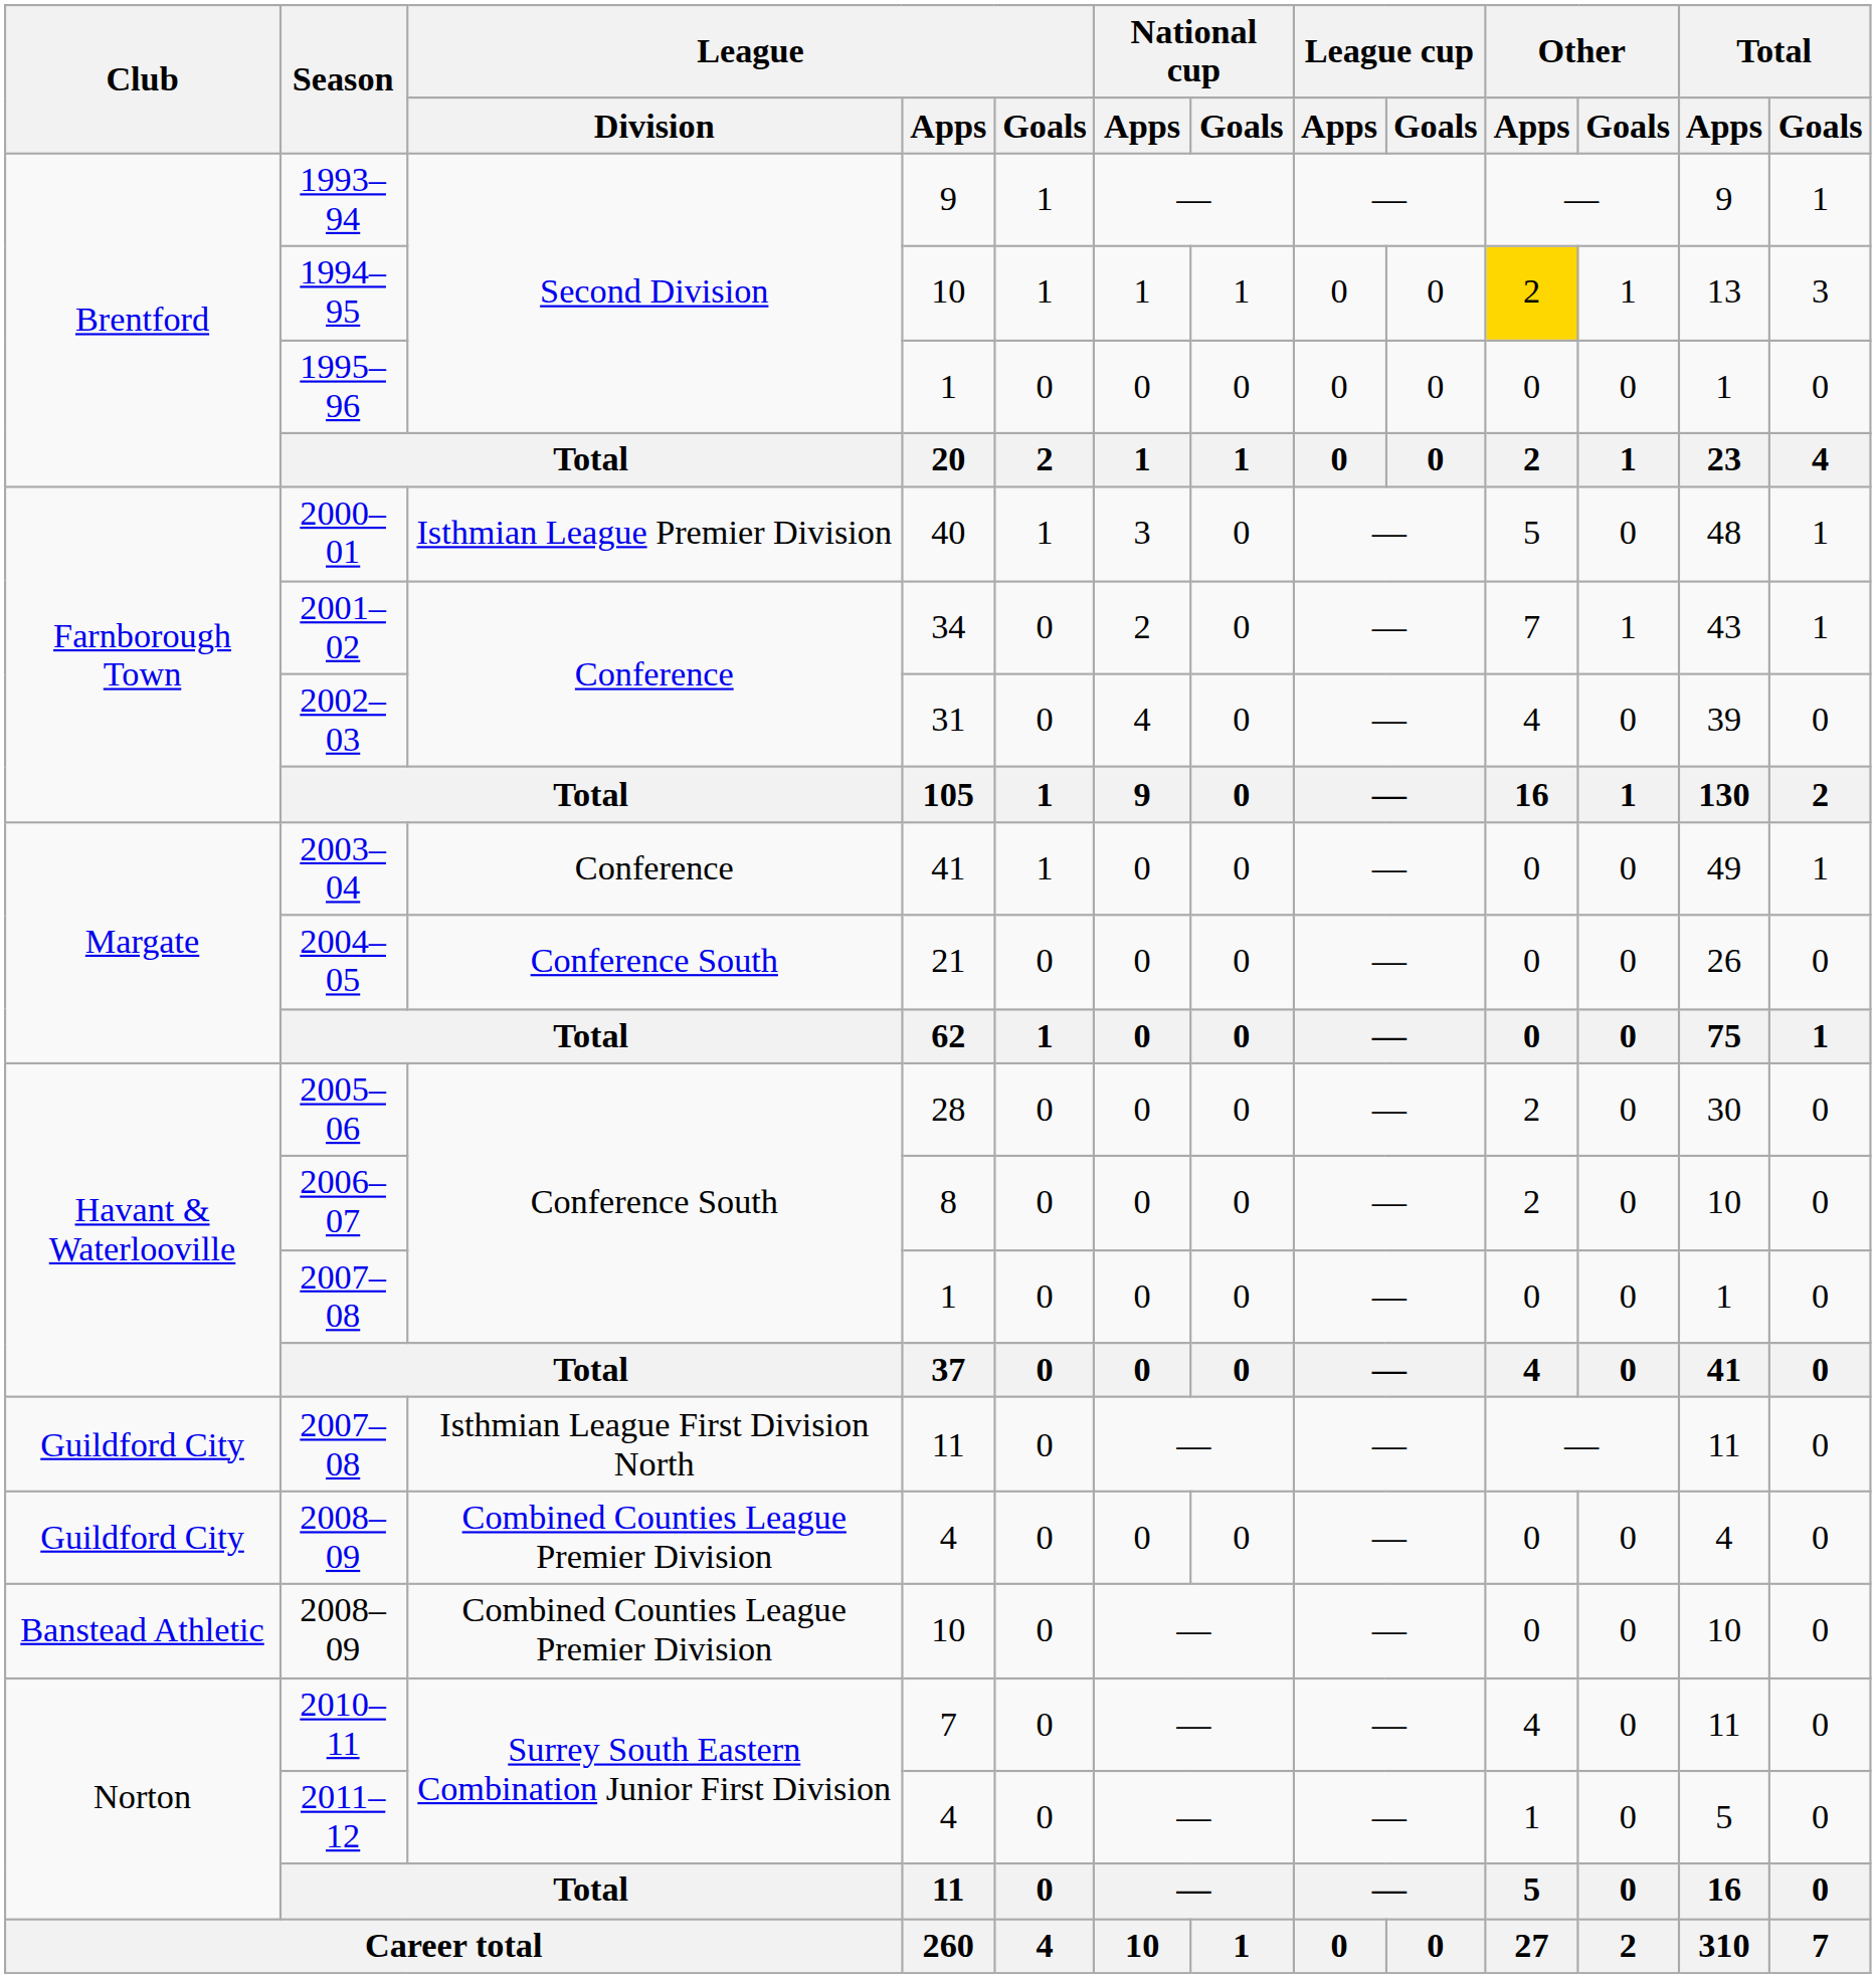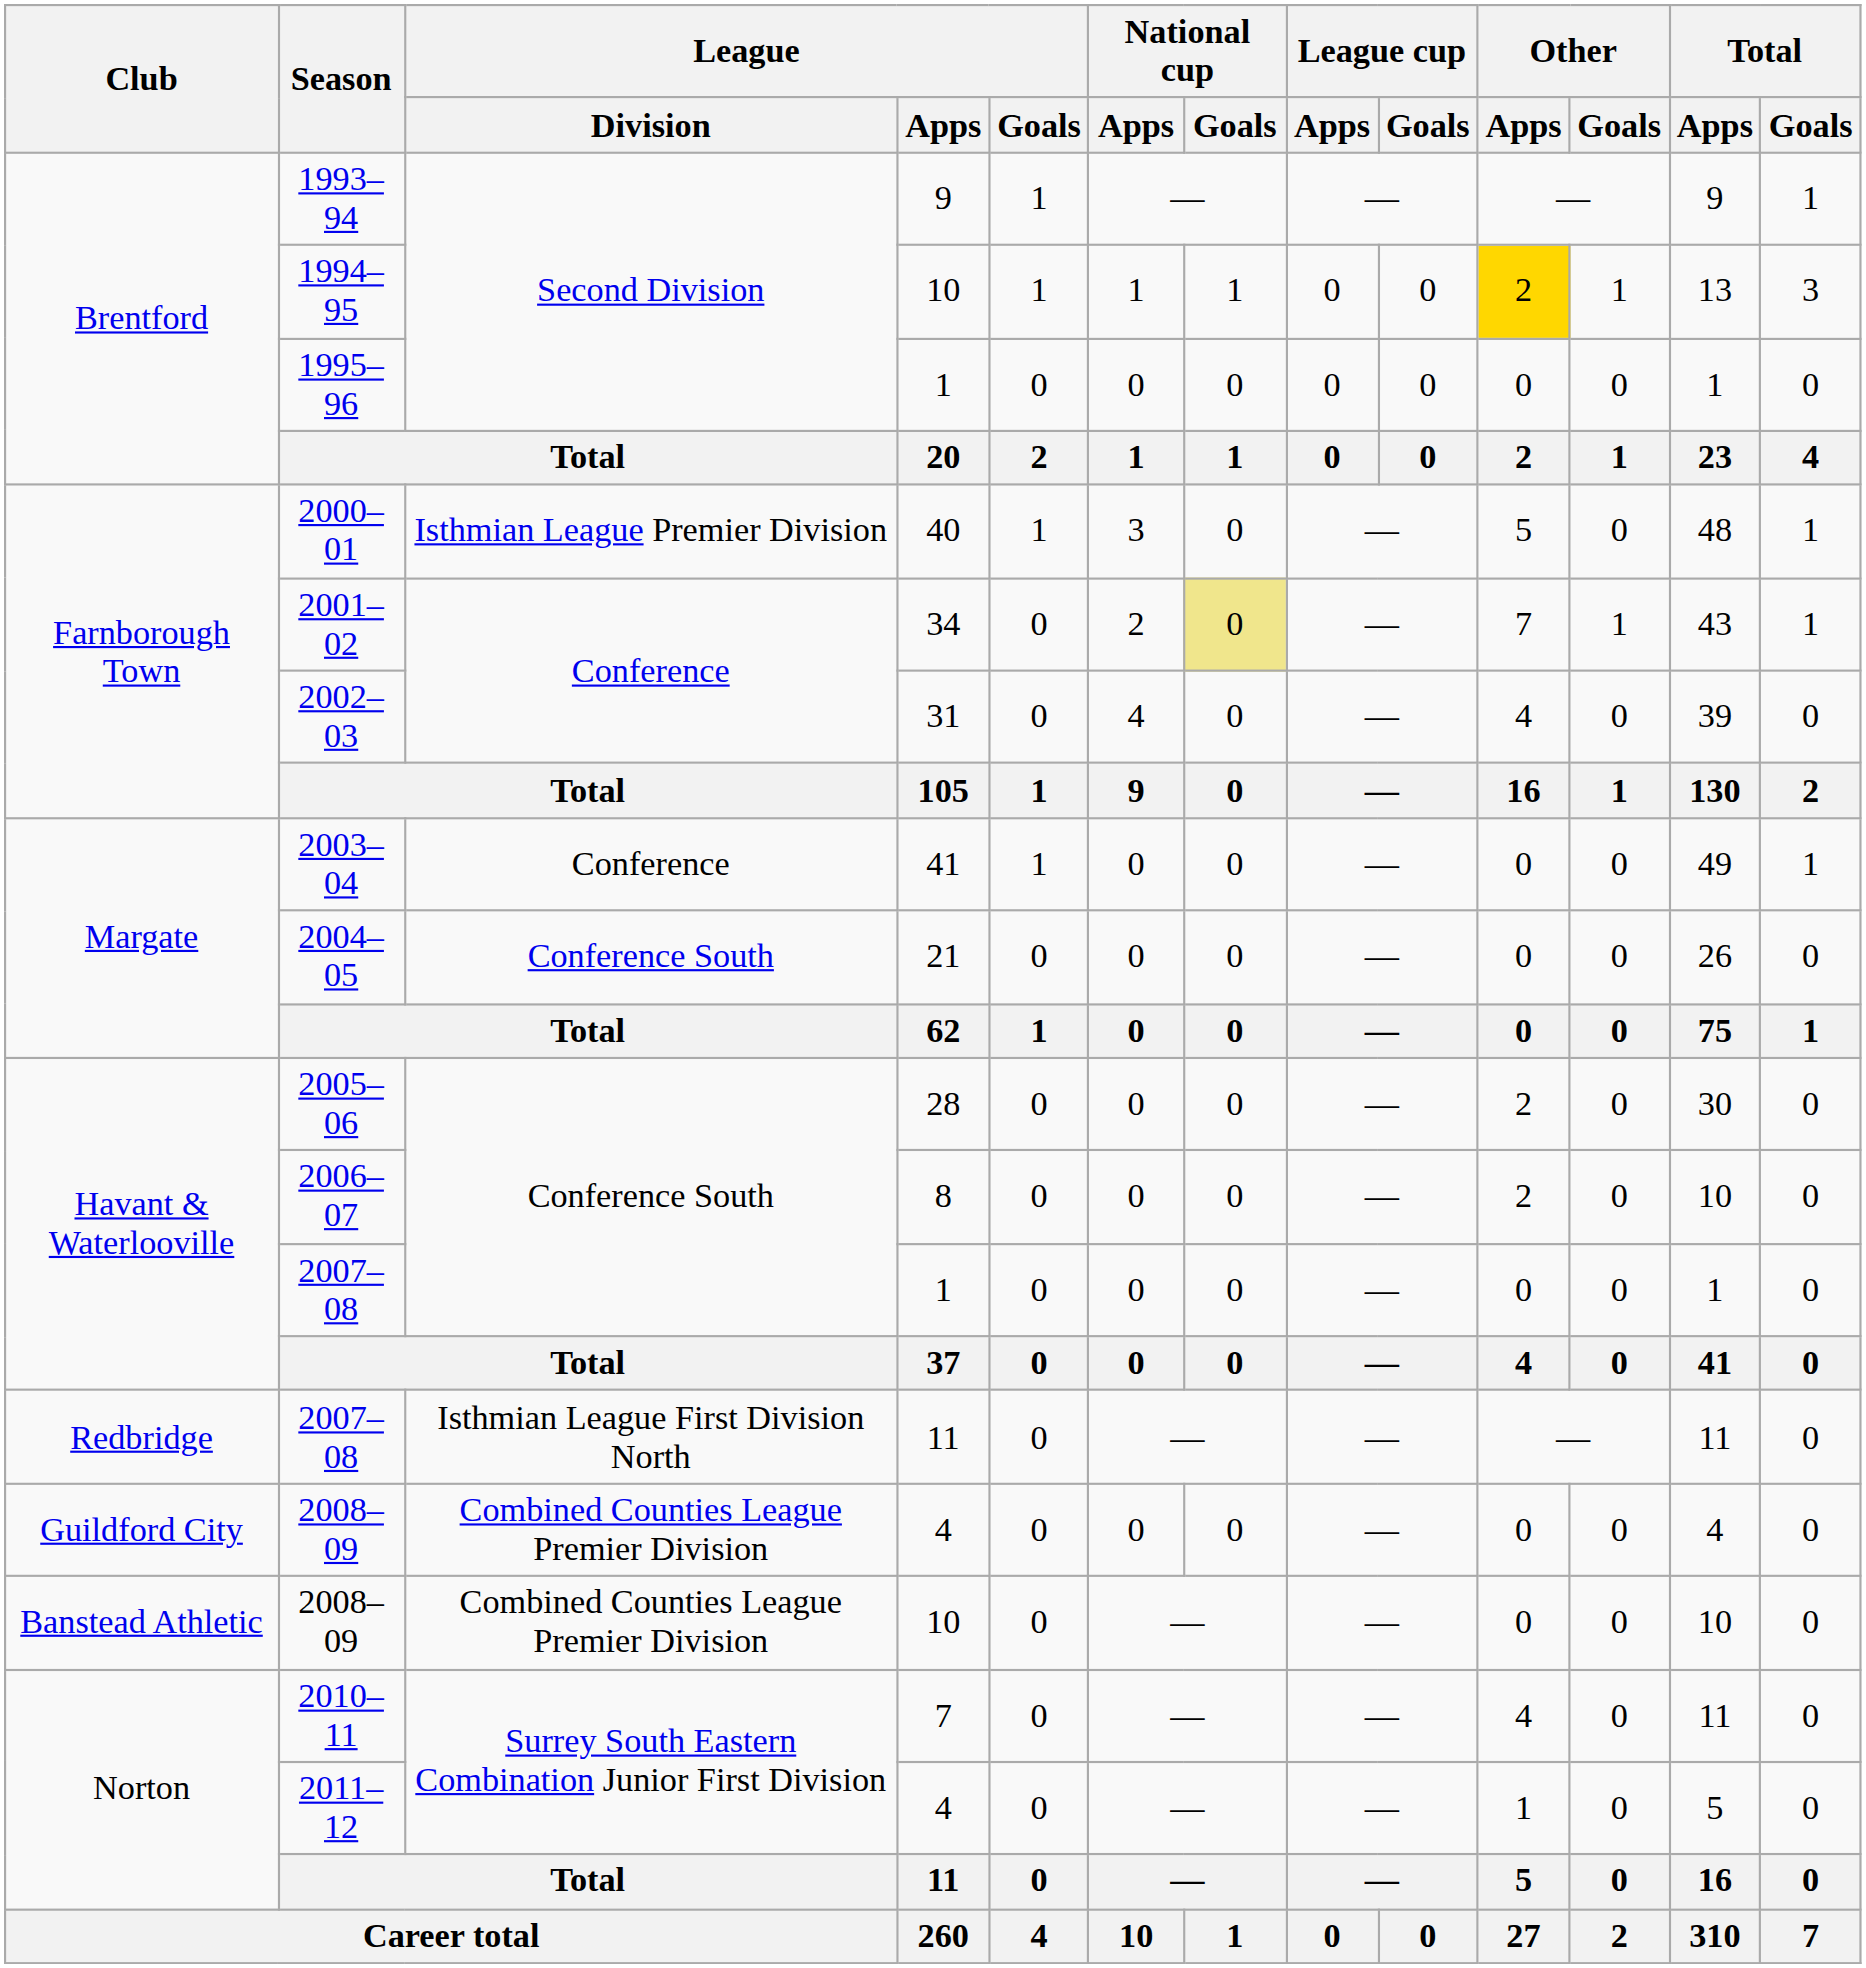2001–02 | National cup / Goals: no background -> khaki background
2007–08 / 11 | Club: Guildford City -> Redbridge
